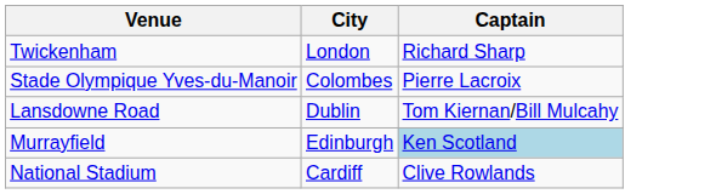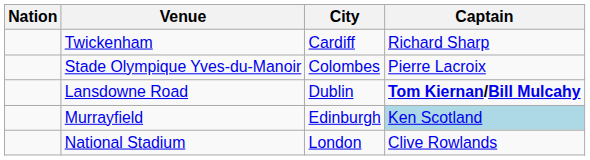+ column: Nation
Twickenham | City: London -> Cardiff
Lansdowne Road | Captain: normal -> bold
National Stadium | City: Cardiff -> London
